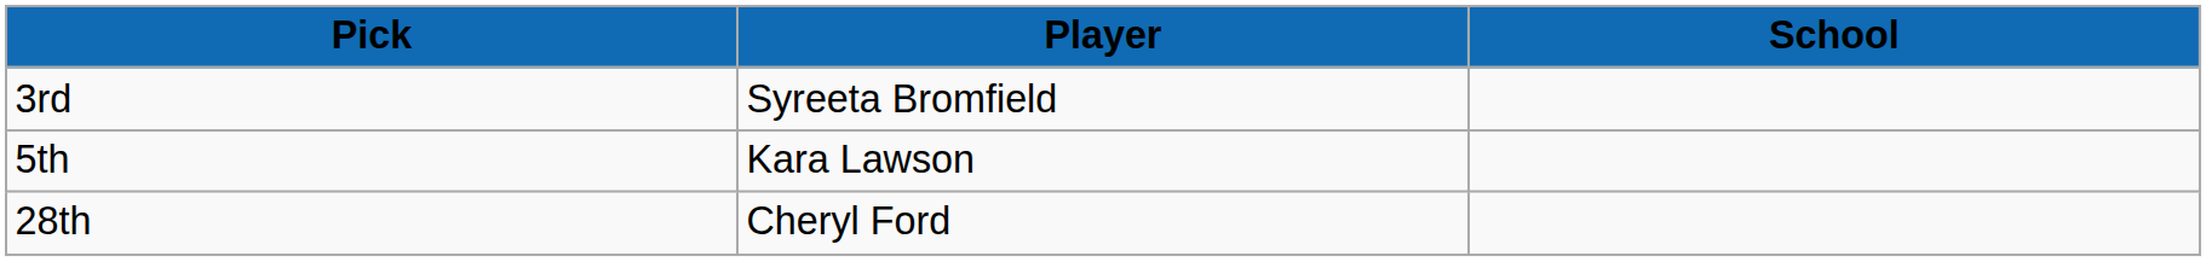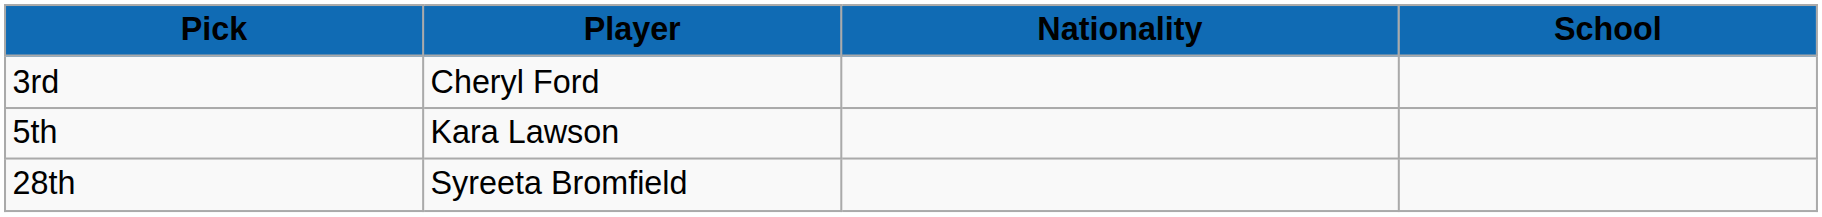+ column: Nationality
3rd | Player: Syreeta Bromfield -> Cheryl Ford
28th | Player: Cheryl Ford -> Syreeta Bromfield
